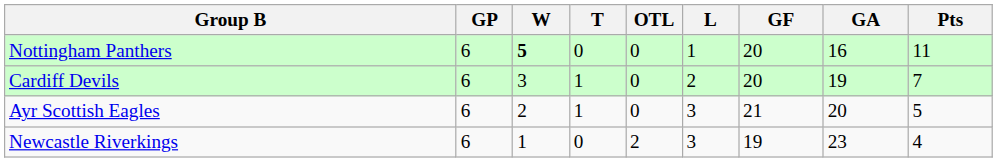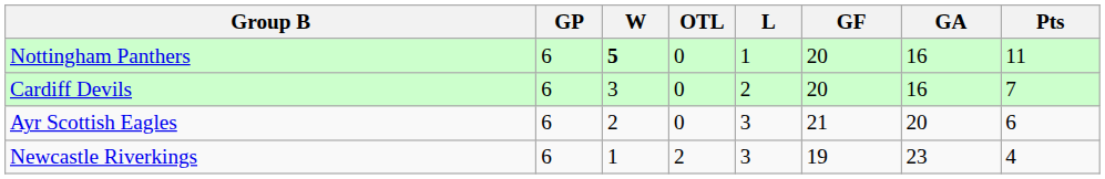- column: T | 0 | 1 | 1 | 0
Cardiff Devils | GA: 19 -> 16
Ayr Scottish Eagles | Pts: 5 -> 6
